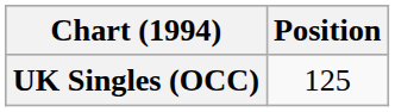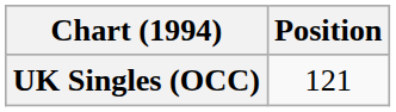UK Singles (OCC) | Position: 125 -> 121
